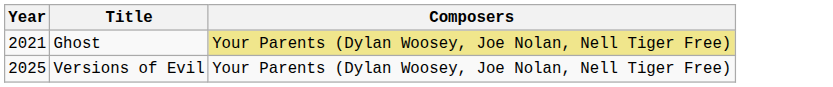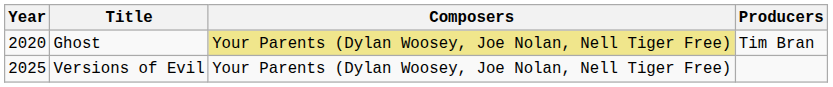+ column: Producers | Tim Bran
Ghost | Year: 2021 -> 2020
